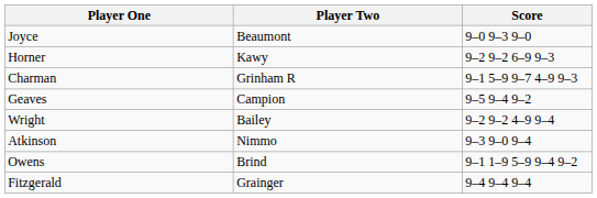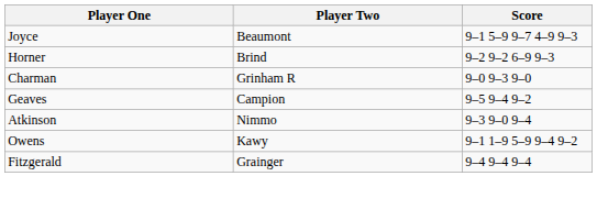Joyce | Score: 9–0 9–3 9–0 -> 9–1 5–9 9–7 4–9 9–3
Horner | Player Two: Kawy -> Brind
Charman | Score: 9–1 5–9 9–7 4–9 9–3 -> 9–0 9–3 9–0
- row: Wright | Bailey | 9–2 9–2 4–9 9–4
Owens | Player Two: Brind -> Kawy
